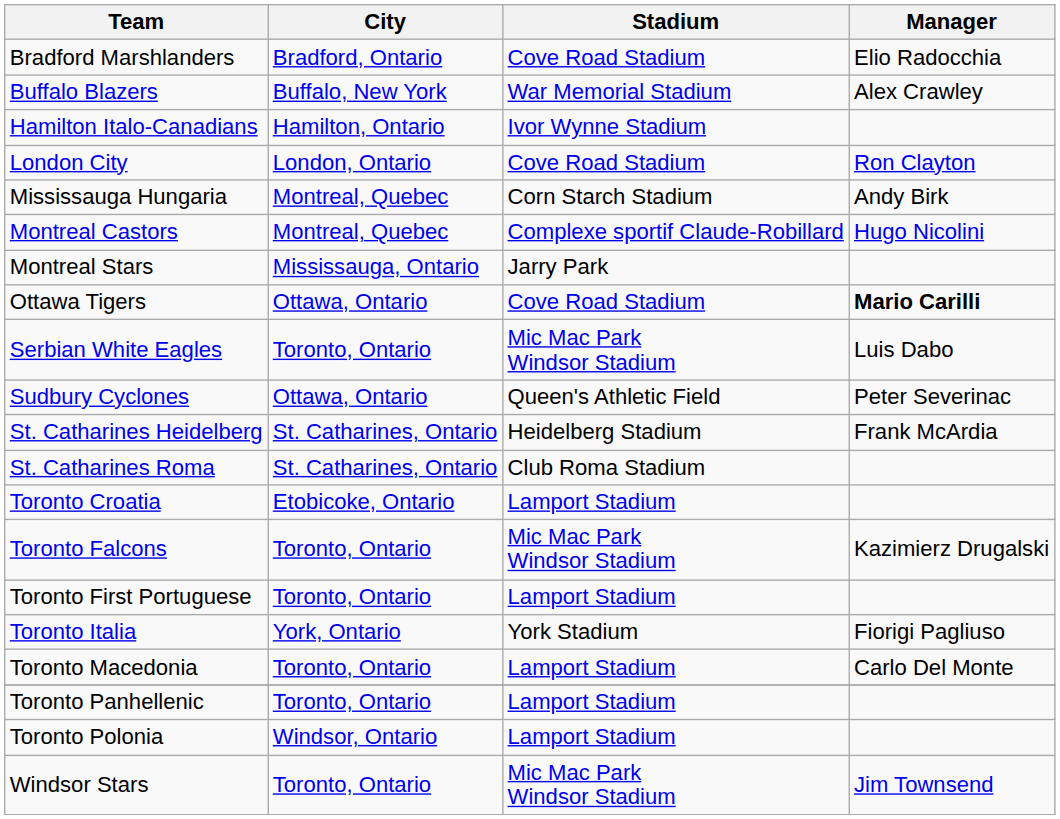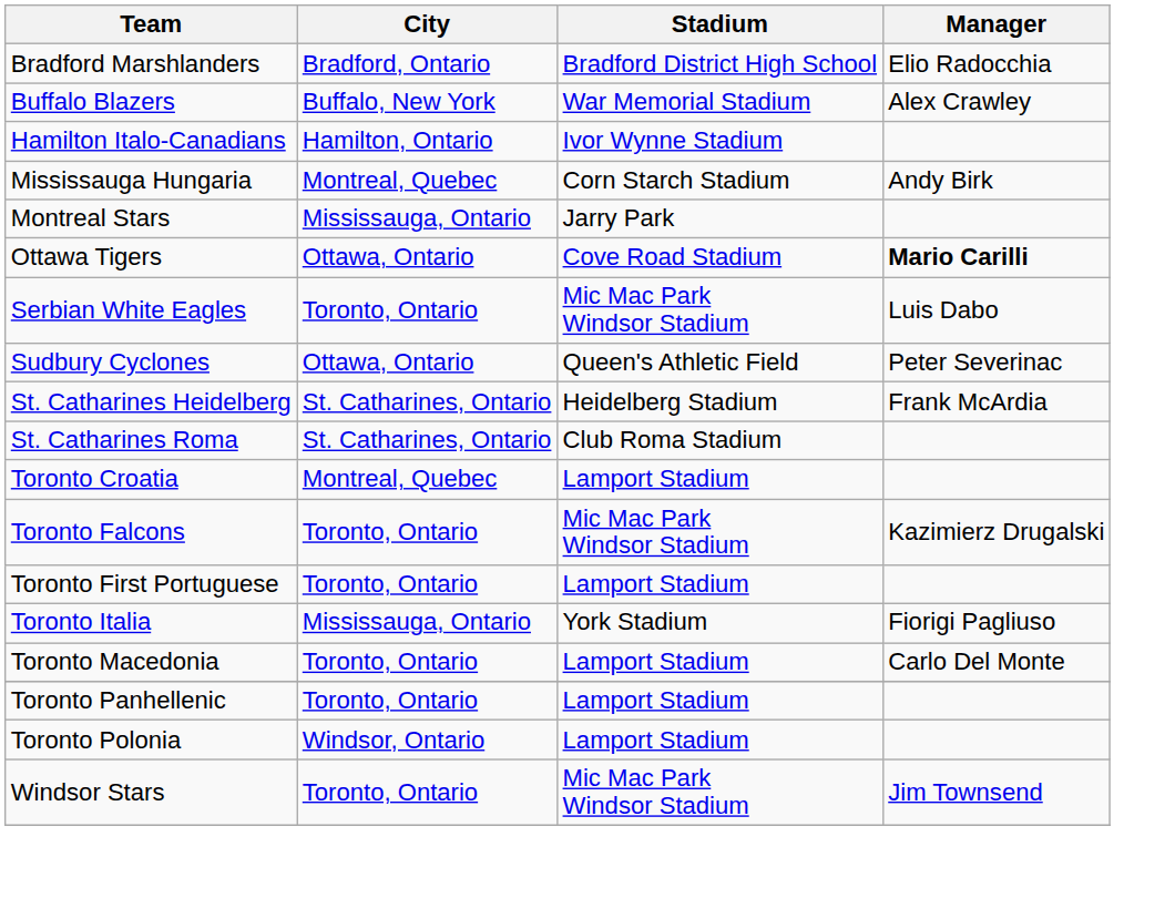Bradford Marshlanders | Stadium: Cove Road Stadium -> Bradford District High School
- row: London City | London, Ontario | Cove Road Stadium | Ron Clayton
- row: Montreal Castors | Montreal, Quebec | Complexe sportif Claude-Robillard | Hugo Nicolini
Toronto Croatia | City: Etobicoke, Ontario -> Montreal, Quebec
Toronto Italia | City: York, Ontario -> Mississauga, Ontario
